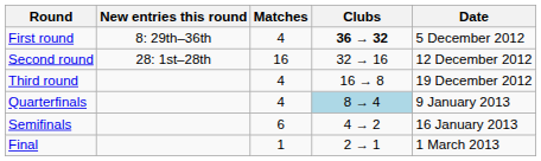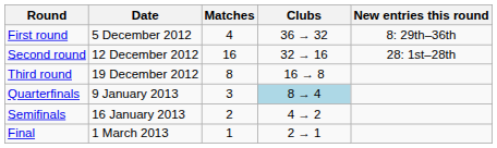columns swapped: Date <-> New entries this round
First round | Clubs: bold -> normal
Third round | Matches: 4 -> 8
Quarterfinals | Matches: 4 -> 3
Semifinals | Matches: 6 -> 2
